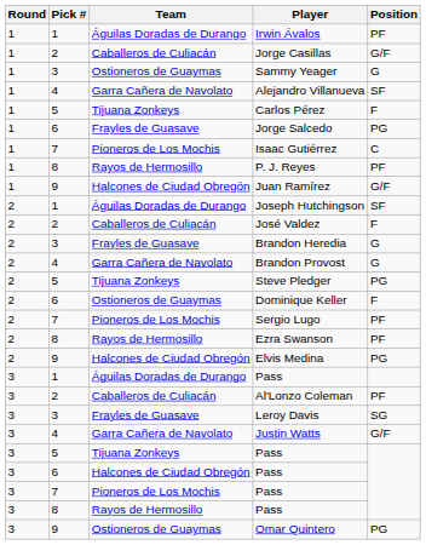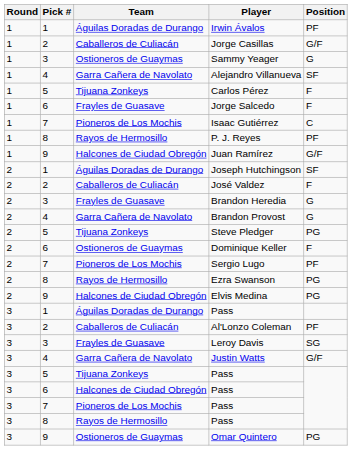Jorge Salcedo | Position: PG -> F
Ezra Swanson | Position: PF -> PG
